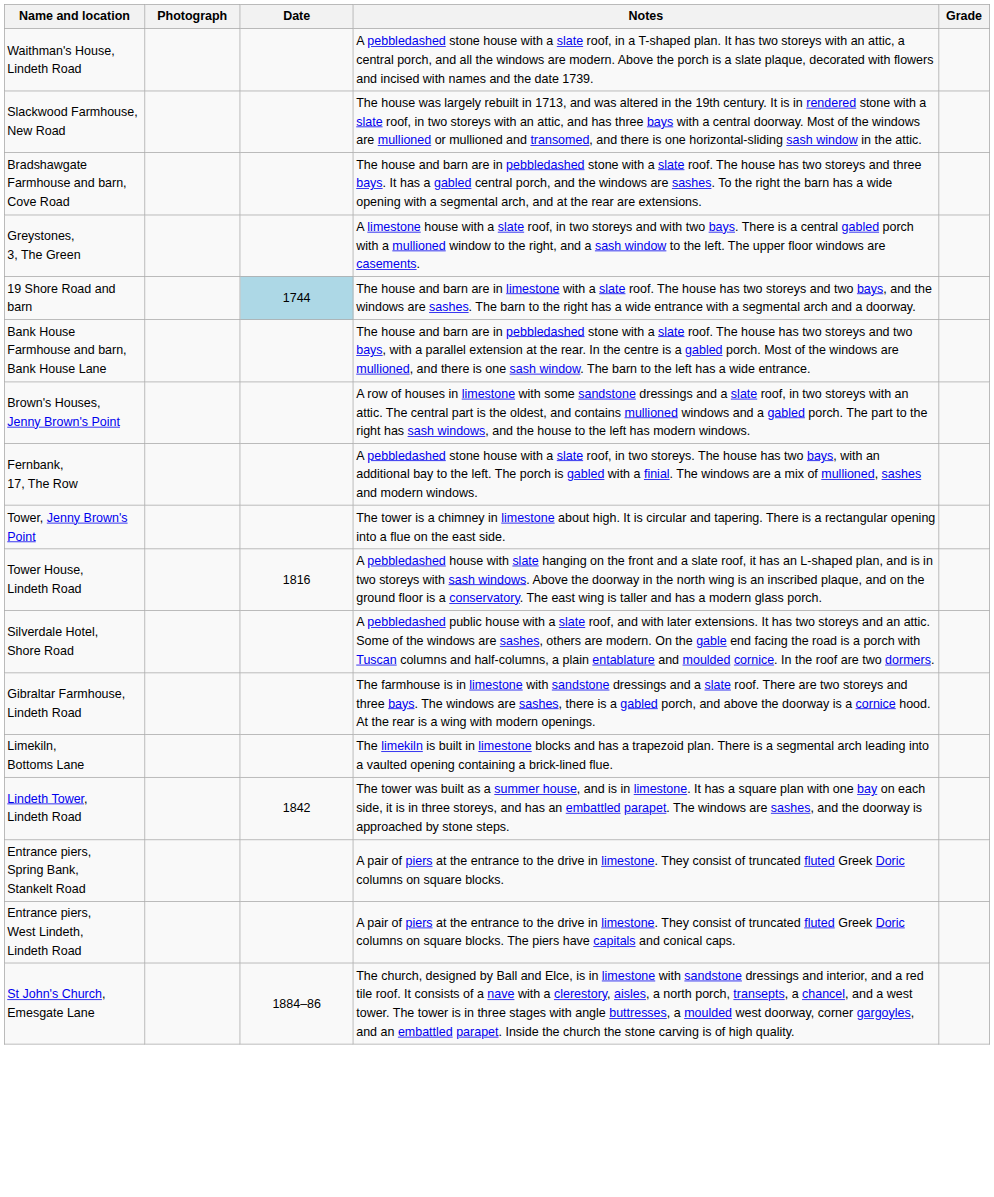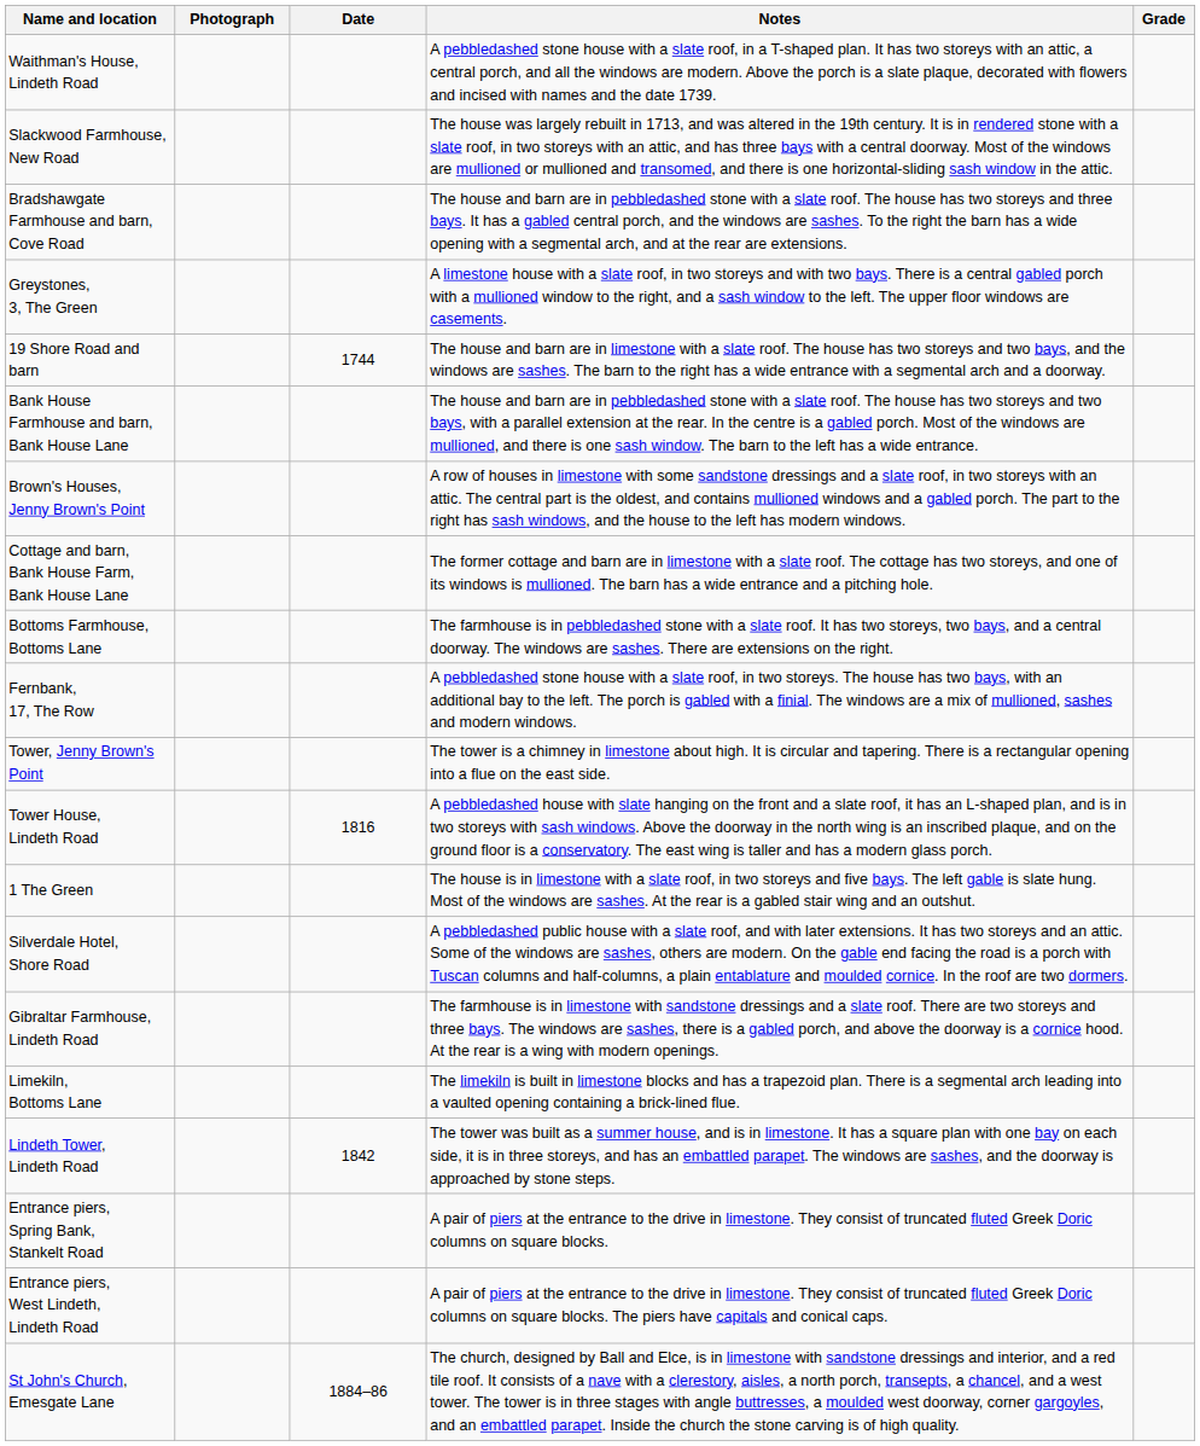19 Shore Road and barn | Date: lightblue background -> no background
+ row: Cottage and barn, Bank House Farm, Bank House Lane | The former cottage and barn are in limestone with a slate roof. The cottage has two storeys, and one of its windows is mullioned. The barn has a wide entrance and a pitching hole.
+ row: Bottoms Farmhouse, Bottoms Lane | The farmhouse is in pebbledashed stone with a slate roof. It has two storeys, two bays, and a central doorway. The windows are sashes. There are extensions on the right.
+ row: 1 The Green | The house is in limestone with a slate roof, in two storeys and five bays. The left gable is slate hung. Most of the windows are sashes. At the rear is a gabled stair wing and an outshut.
